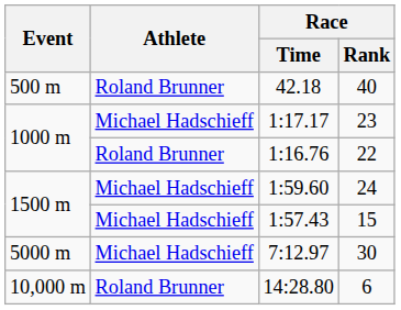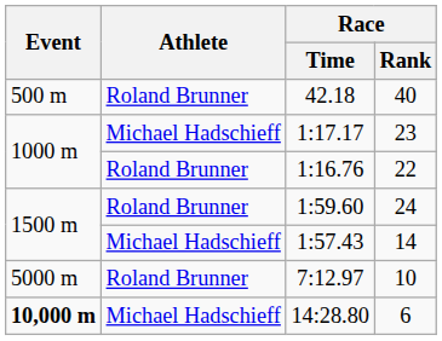1:59.60 | Athlete: Michael Hadschieff -> Roland Brunner
1:57.43 | Race / Rank: 15 -> 14
7:12.97 | Athlete: Michael Hadschieff -> Roland Brunner
7:12.97 | Race / Rank: 30 -> 10
14:28.80 | Event: normal -> bold
14:28.80 | Athlete: Roland Brunner -> Michael Hadschieff
